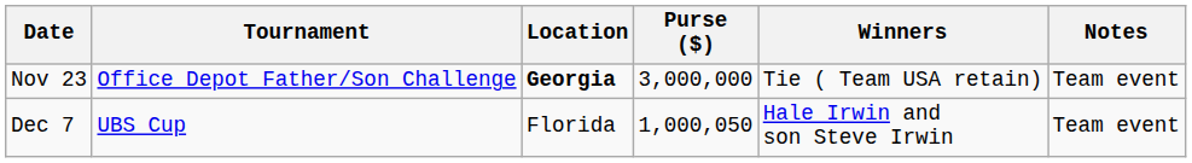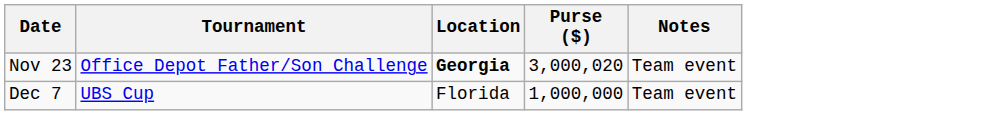- column: Winners | Tie ( Team USA retain) | Hale Irwin and son Steve Irwin
Nov 23 | Purse ($): 3,000,000 -> 3,000,020
Dec 7 | Purse ($): 1,000,050 -> 1,000,000
